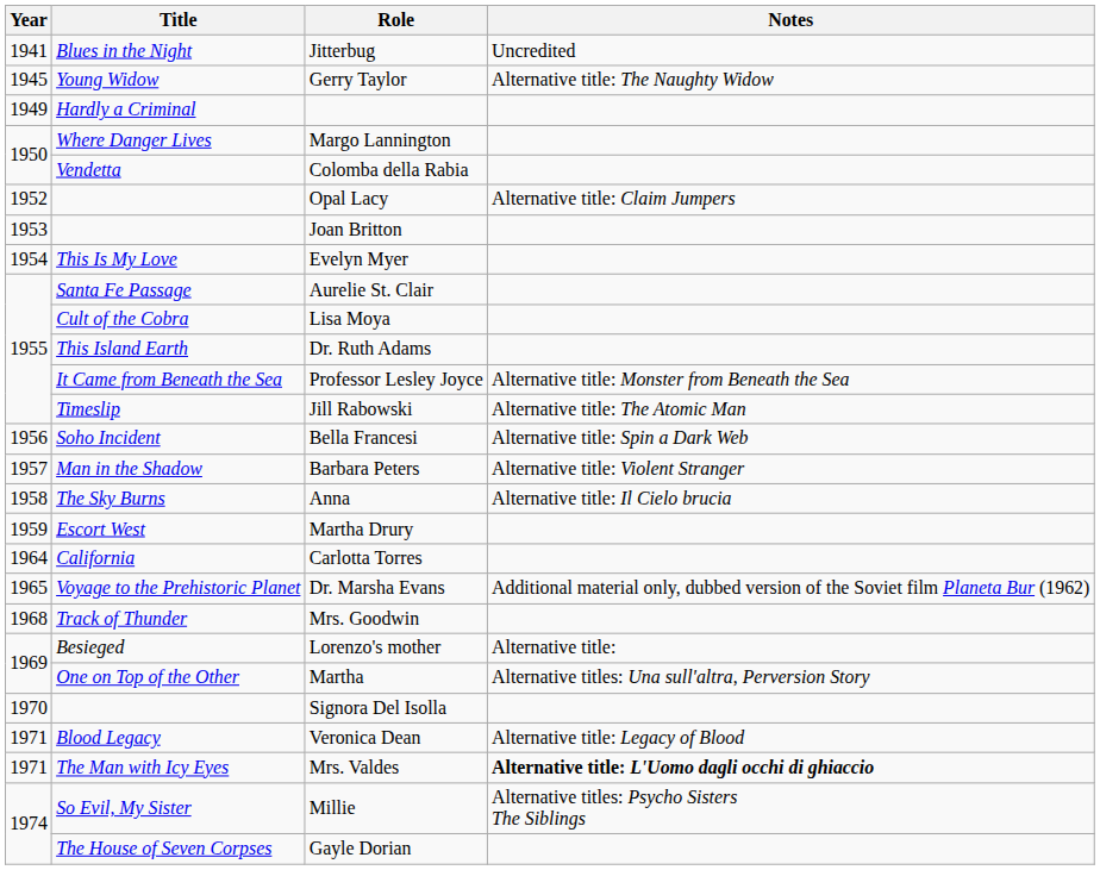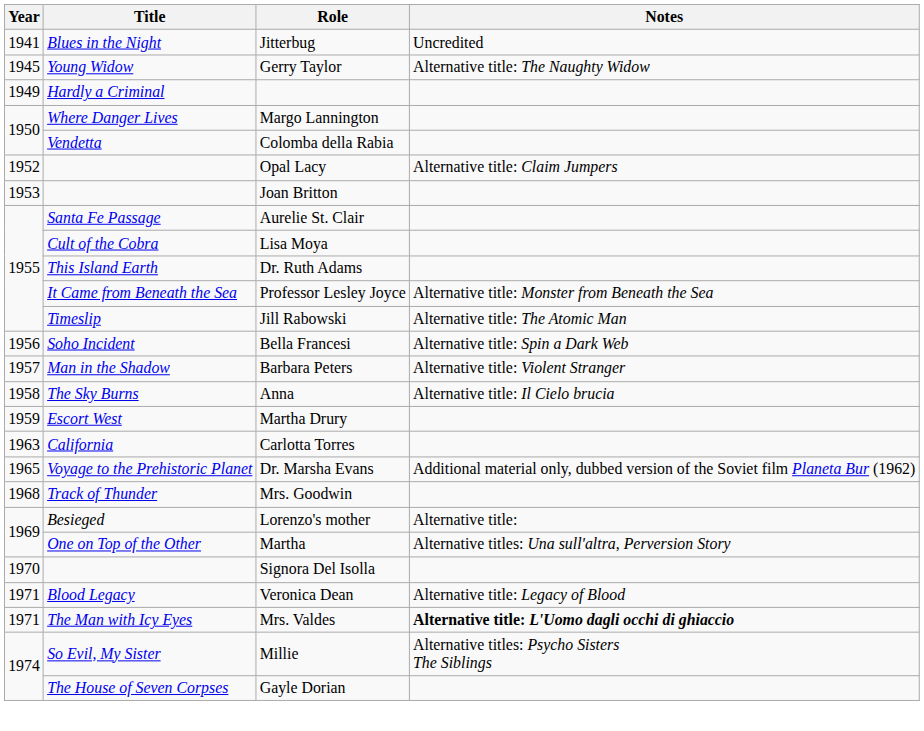- row: 1954 | This Is My Love | Evelyn Myer
Carlotta Torres | Year: 1964 -> 1963
